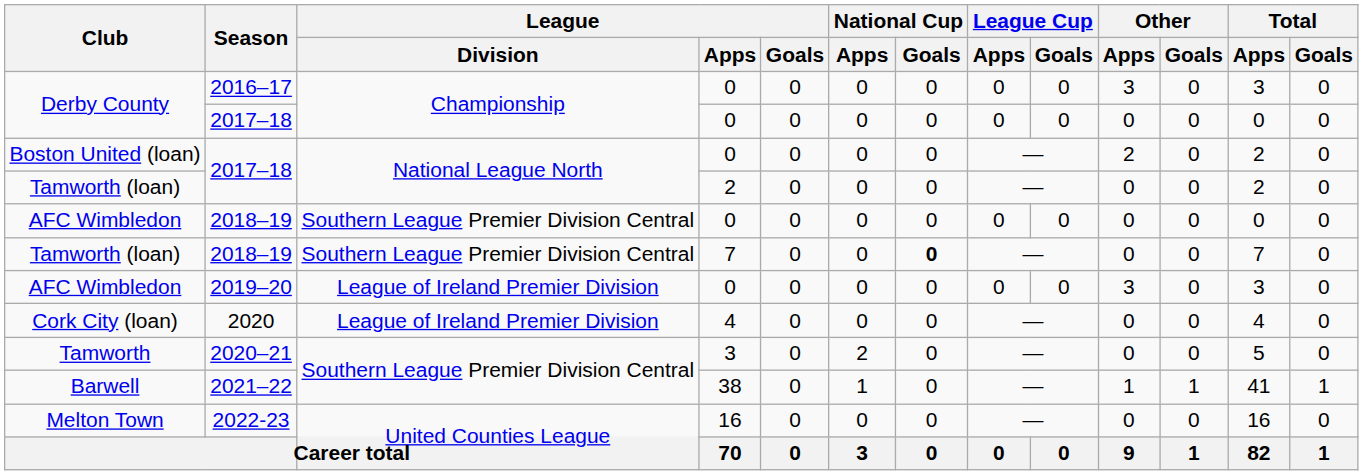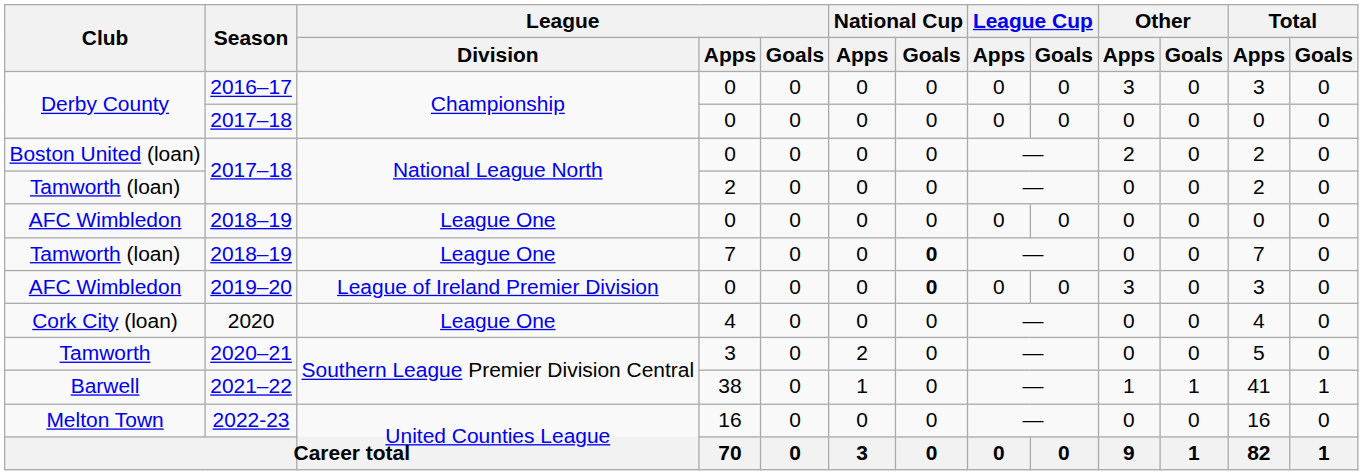AFC Wimbledon / 2018–19 | League / Division: Southern League Premier Division Central -> League One
Tamworth (loan) / 2018–19 | League / Division: Southern League Premier Division Central -> League One
AFC Wimbledon / 2019–20 | National Cup / Goals: normal -> bold
Cork City (loan) | League / Division: League of Ireland Premier Division -> League One
